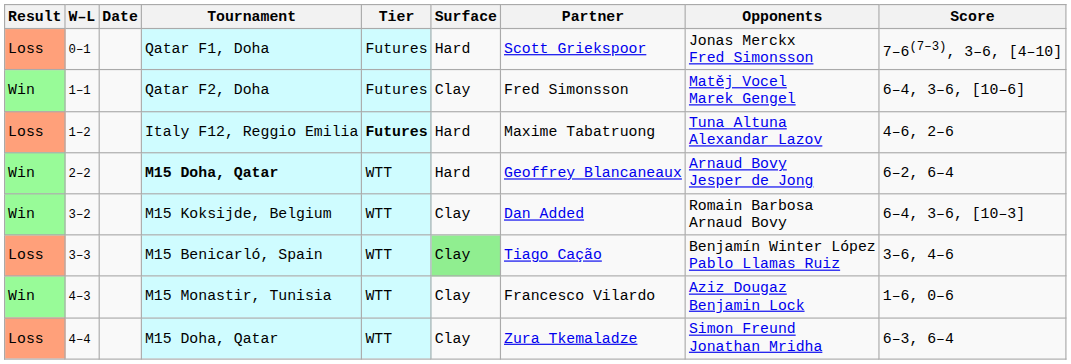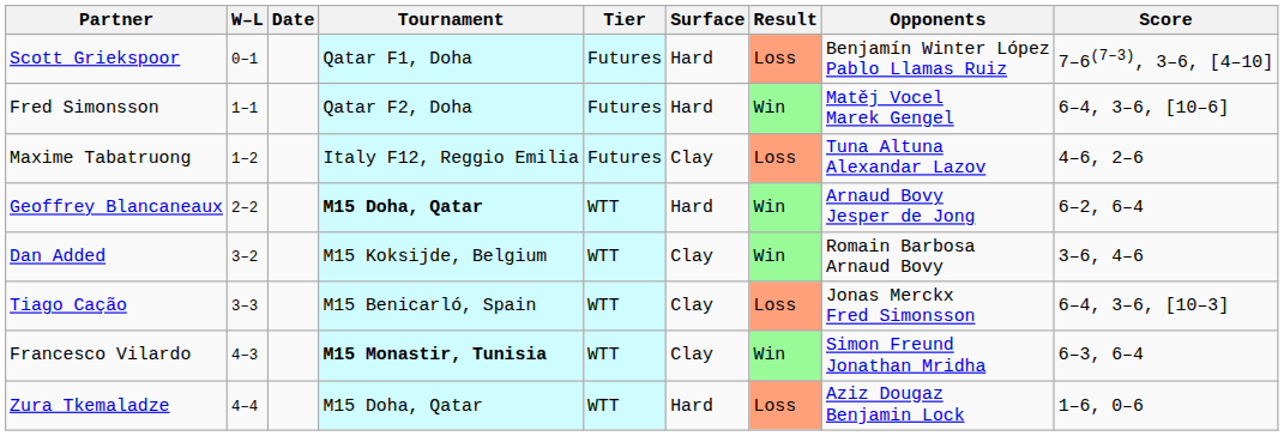columns swapped: Result <-> Partner
0–1 | Opponents: Jonas Merckx Fred Simonsson -> Benjamín Winter López Pablo Llamas Ruiz
1–1 | Surface: Clay -> Hard
1–2 | Tier: bold -> normal
1–2 | Surface: Hard -> Clay
3–2 | Score: 6–4, 3–6, [10–3] -> 3–6, 4–6
3–3 | Surface: lightgreen background -> no background
3–3 | Opponents: Benjamín Winter López Pablo Llamas Ruiz -> Jonas Merckx Fred Simonsson
3–3 | Score: 3–6, 4–6 -> 6–4, 3–6, [10–3]
4–3 | Tournament: normal -> bold
4–3 | Opponents: Aziz Dougaz Benjamin Lock -> Simon Freund Jonathan Mridha
4–3 | Score: 1–6, 0–6 -> 6–3, 6–4
4–4 | Surface: Clay -> Hard
4–4 | Opponents: Simon Freund Jonathan Mridha -> Aziz Dougaz Benjamin Lock
4–4 | Score: 6–3, 6–4 -> 1–6, 0–6
